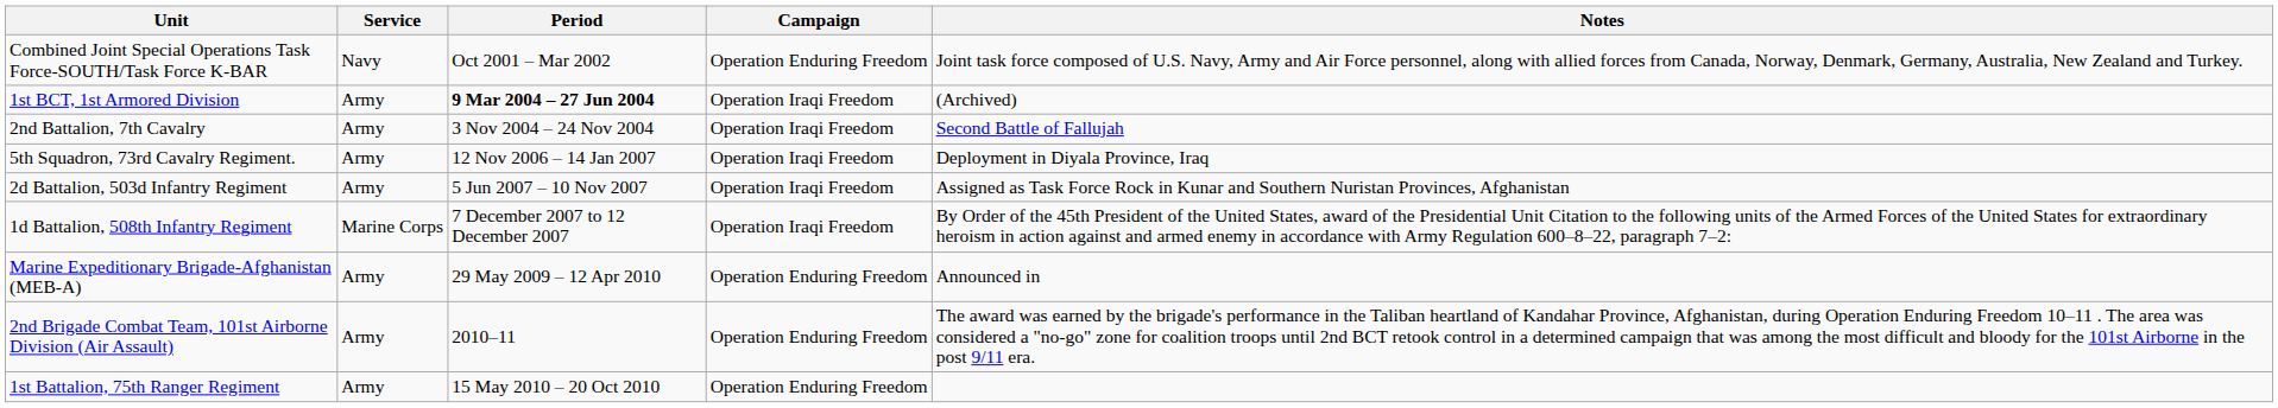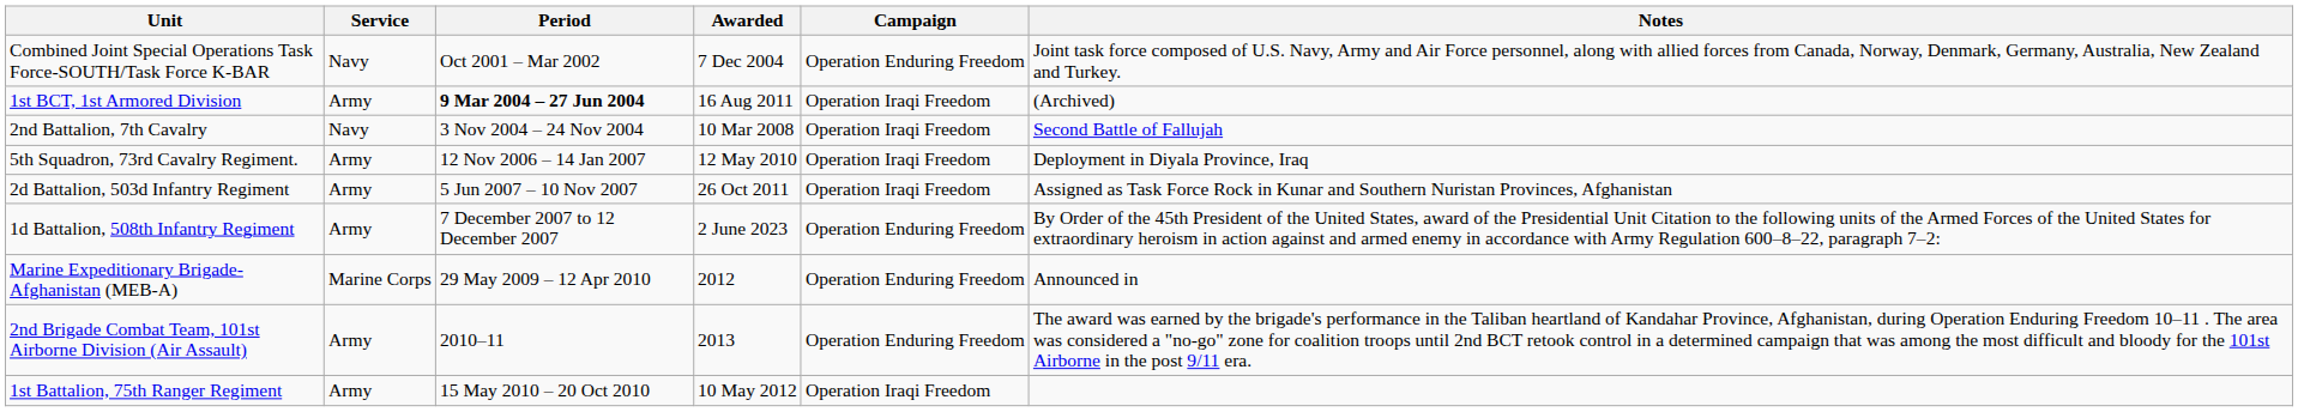+ column: Awarded | 7 Dec 2004 | 16 Aug 2011 | 10 Mar 2008 | 12 May 2010 | 26 Oct 2011 | 2 June 2023 | 2012 | 2013 | 10 May 2012
2nd Battalion, 7th Cavalry | Service: Army -> Navy
1d Battalion, 508th Infantry Regiment | Service: Marine Corps -> Army
1d Battalion, 508th Infantry Regiment | Campaign: Operation Iraqi Freedom -> Operation Enduring Freedom
Marine Expeditionary Brigade-Afghanistan (MEB-A) | Service: Army -> Marine Corps
1st Battalion, 75th Ranger Regiment | Campaign: Operation Enduring Freedom -> Operation Iraqi Freedom
